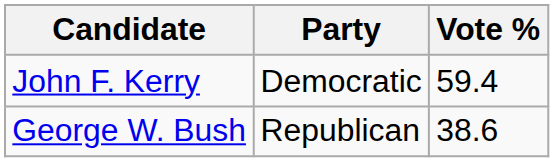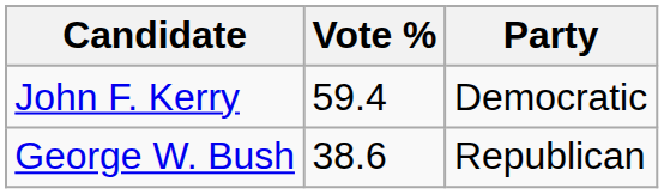columns swapped: Party <-> Vote %
